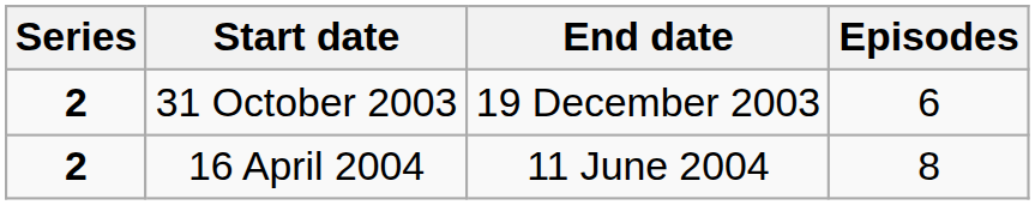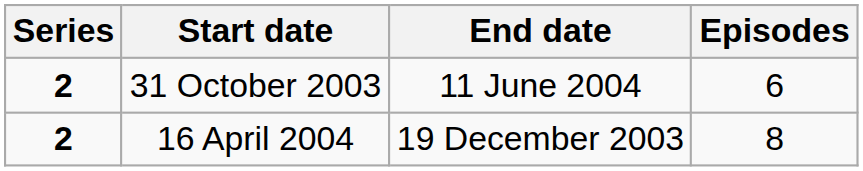31 October 2003 | End date: 19 December 2003 -> 11 June 2004
16 April 2004 | End date: 11 June 2004 -> 19 December 2003
